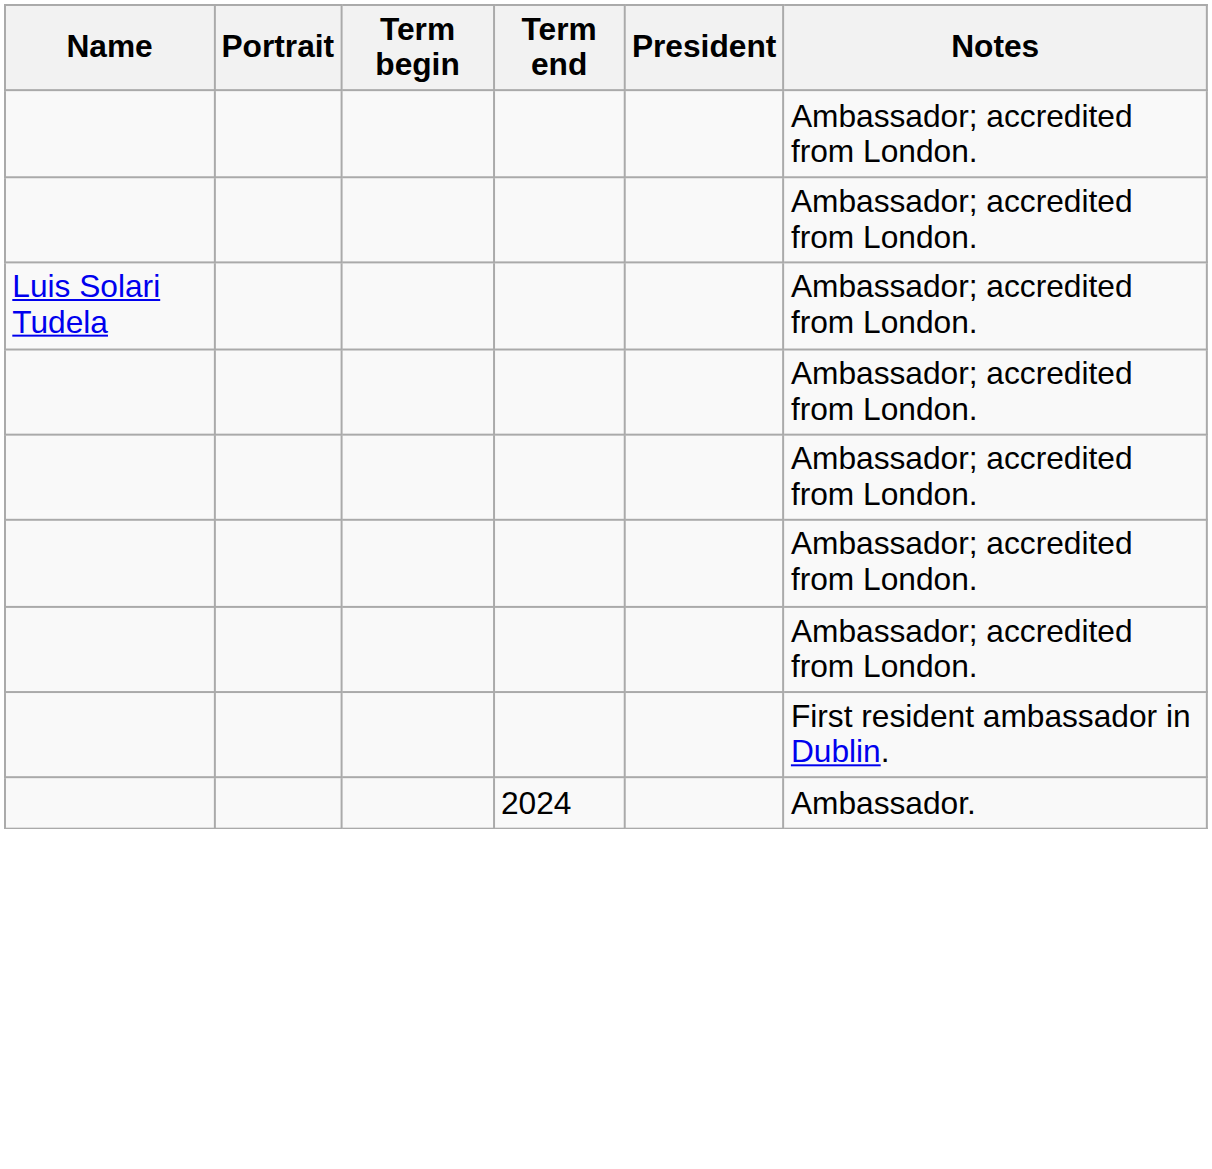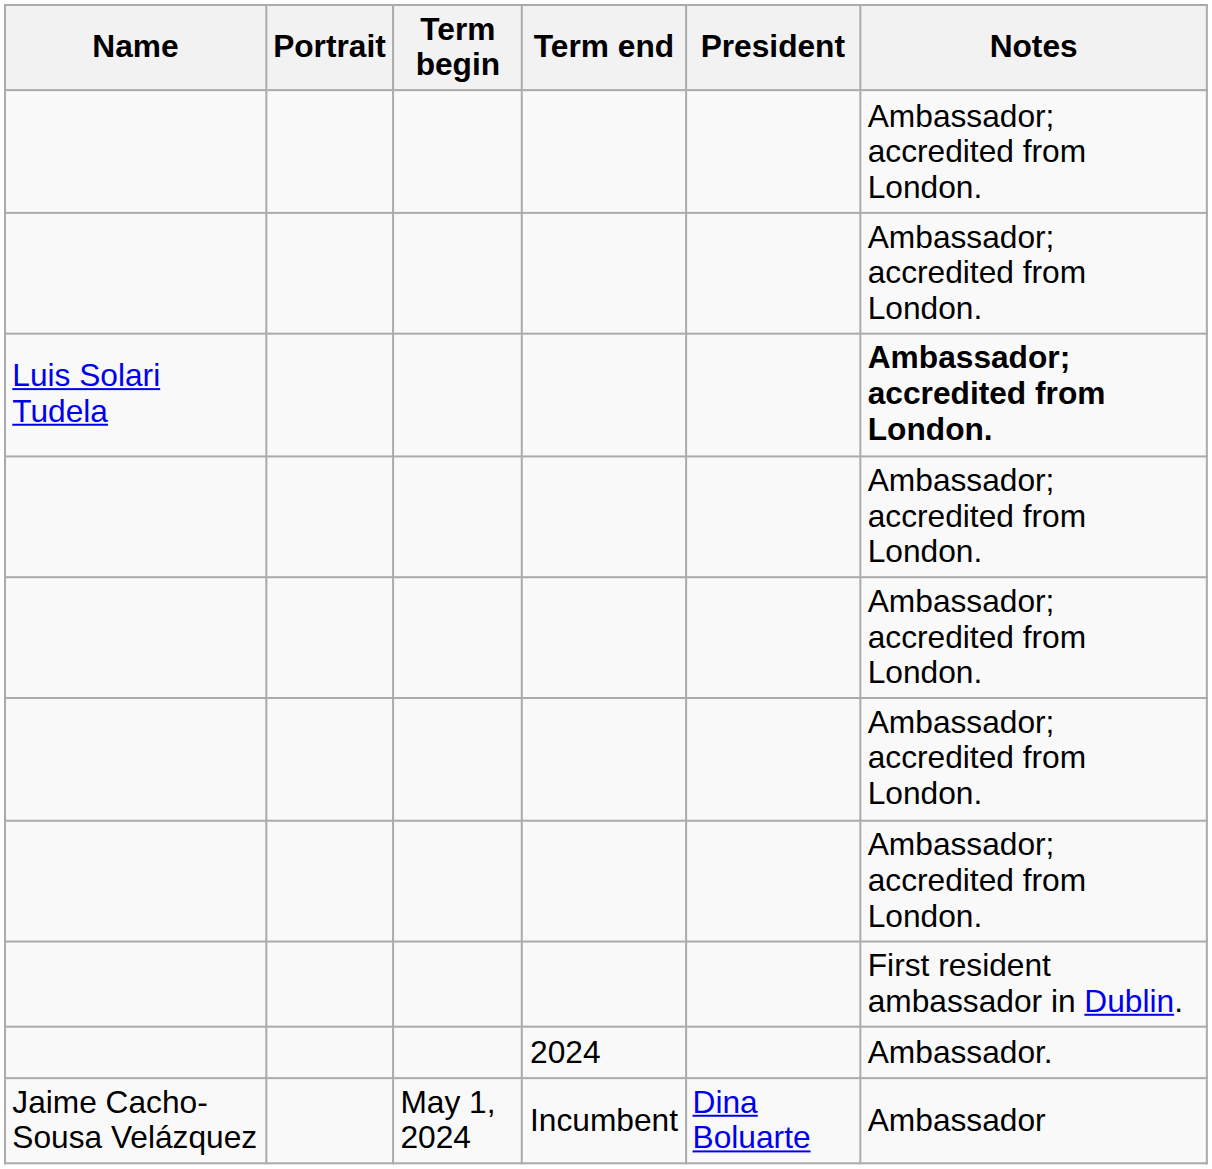Luis Solari Tudela | Notes: normal -> bold
+ row: Jaime Cacho-Sousa Velázquez | May 1, 2024 | Incumbent | Dina Boluarte | Ambassador
